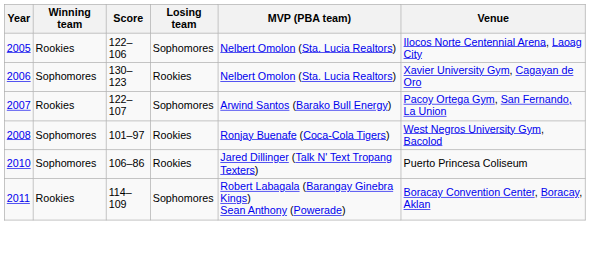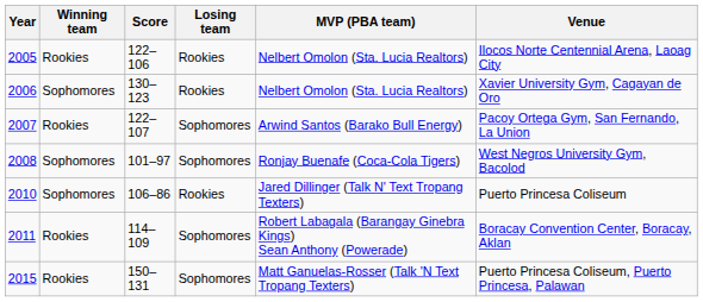2005 | Losing team: Sophomores -> Rookies
2008 | Losing team: Rookies -> Sophomores
+ row: 2015 | Rookies | 150–131 | Sophomores | Matt Ganuelas-Rosser (Talk 'N Text Tropang Texters) | Puerto Princesa Coliseum, Puerto Princesa, Palawan
